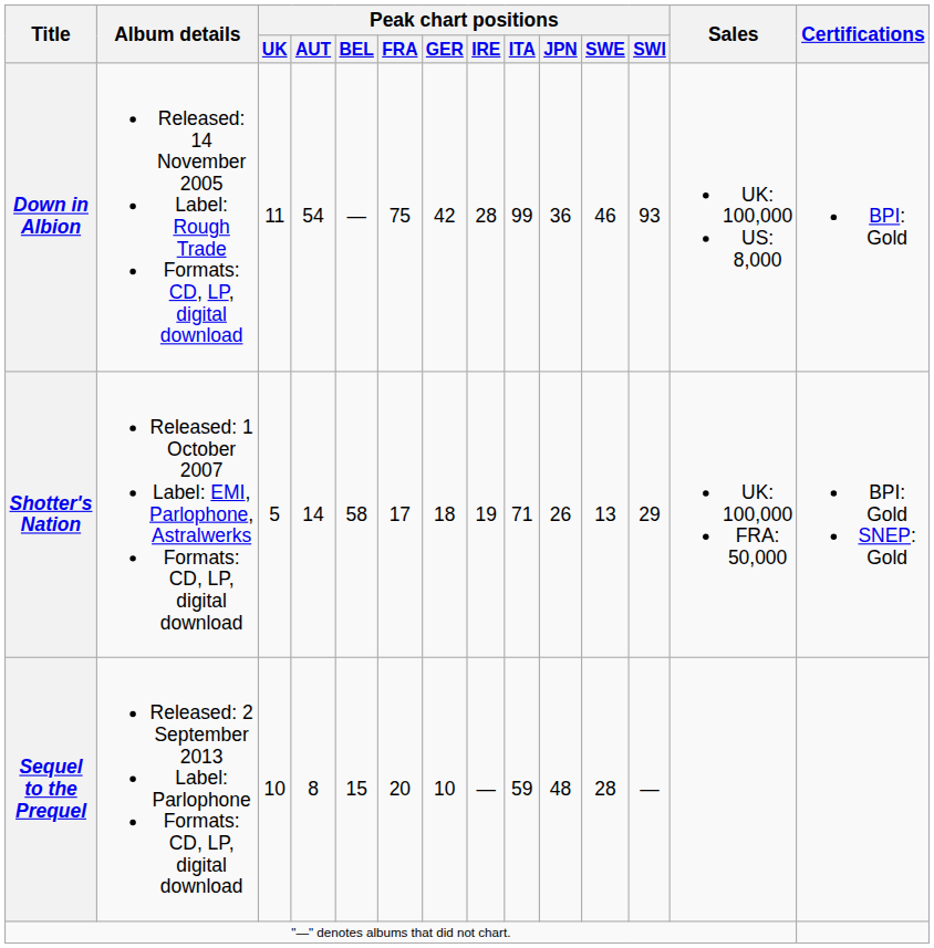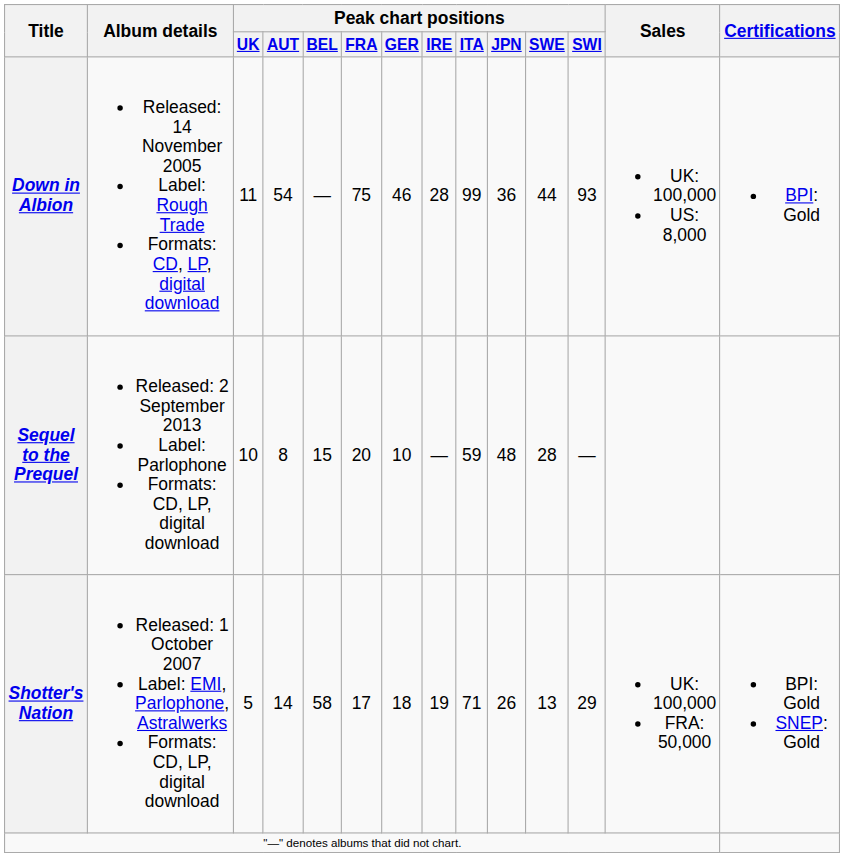Down in Albion | Peak chart positions / GER: 42 -> 46
Down in Albion | Peak chart positions / SWE: 46 -> 44
rows swapped: Shotter's Nation <-> Sequel to the Prequel
